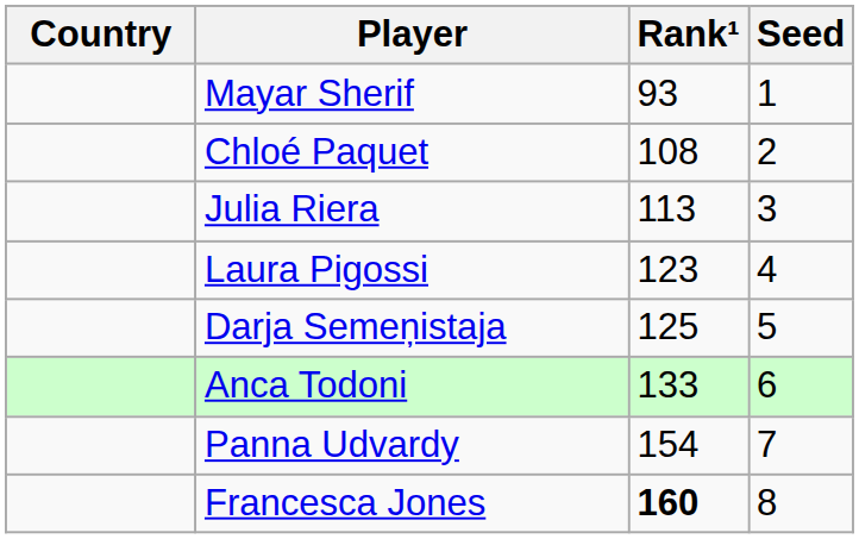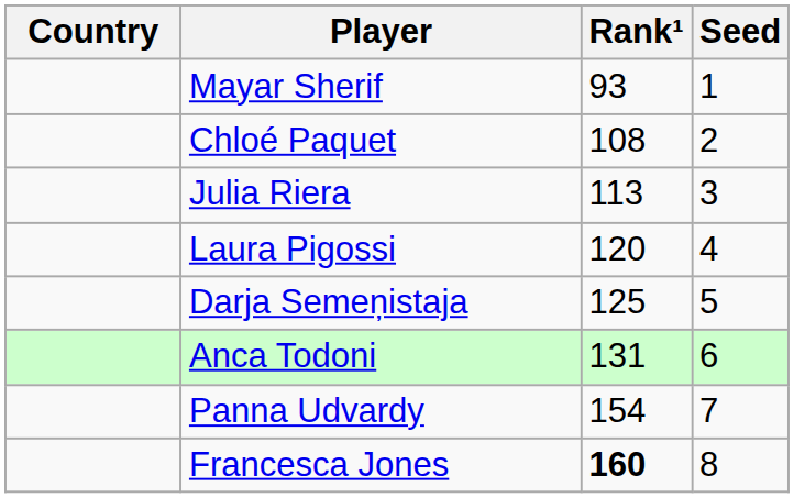Laura Pigossi | Rank¹: 123 -> 120
Anca Todoni | Rank¹: 133 -> 131
